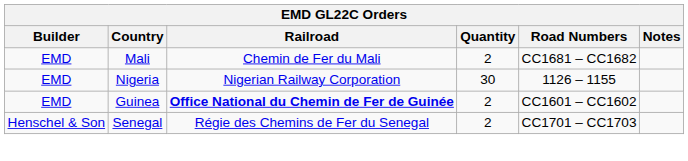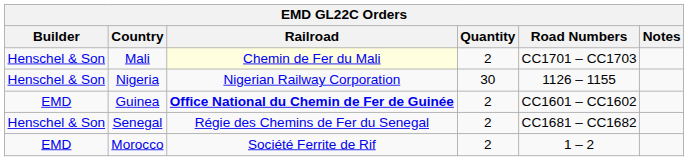Mali | Builder: EMD -> Henschel & Son
Mali | Railroad: no background -> lightyellow background
Mali | Road Numbers: CC1681 – CC1682 -> CC1701 – CC1703
Nigeria | Builder: EMD -> Henschel & Son
Senegal | Road Numbers: CC1701 – CC1703 -> CC1681 – CC1682
+ row: EMD | Morocco | Société Ferrite de Rif | 2 | 1 – 2
